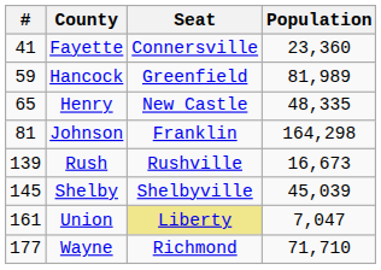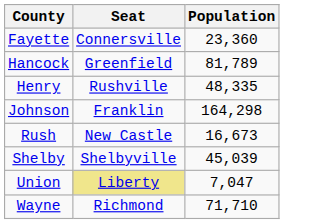- column: # | 41 | 59 | 65 | 81 | 139 | 145 | 161 | 177
Hancock | Population: 81,989 -> 81,789
Henry | Seat: New Castle -> Rushville
Rush | Seat: Rushville -> New Castle
